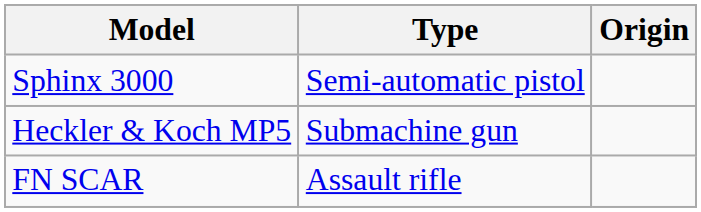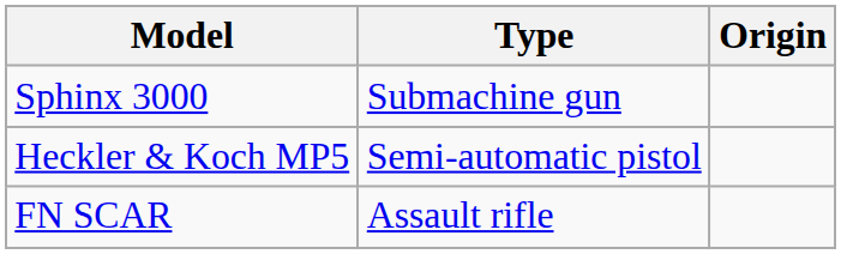Sphinx 3000 | Type: Semi-automatic pistol -> Submachine gun
Heckler & Koch MP5 | Type: Submachine gun -> Semi-automatic pistol
